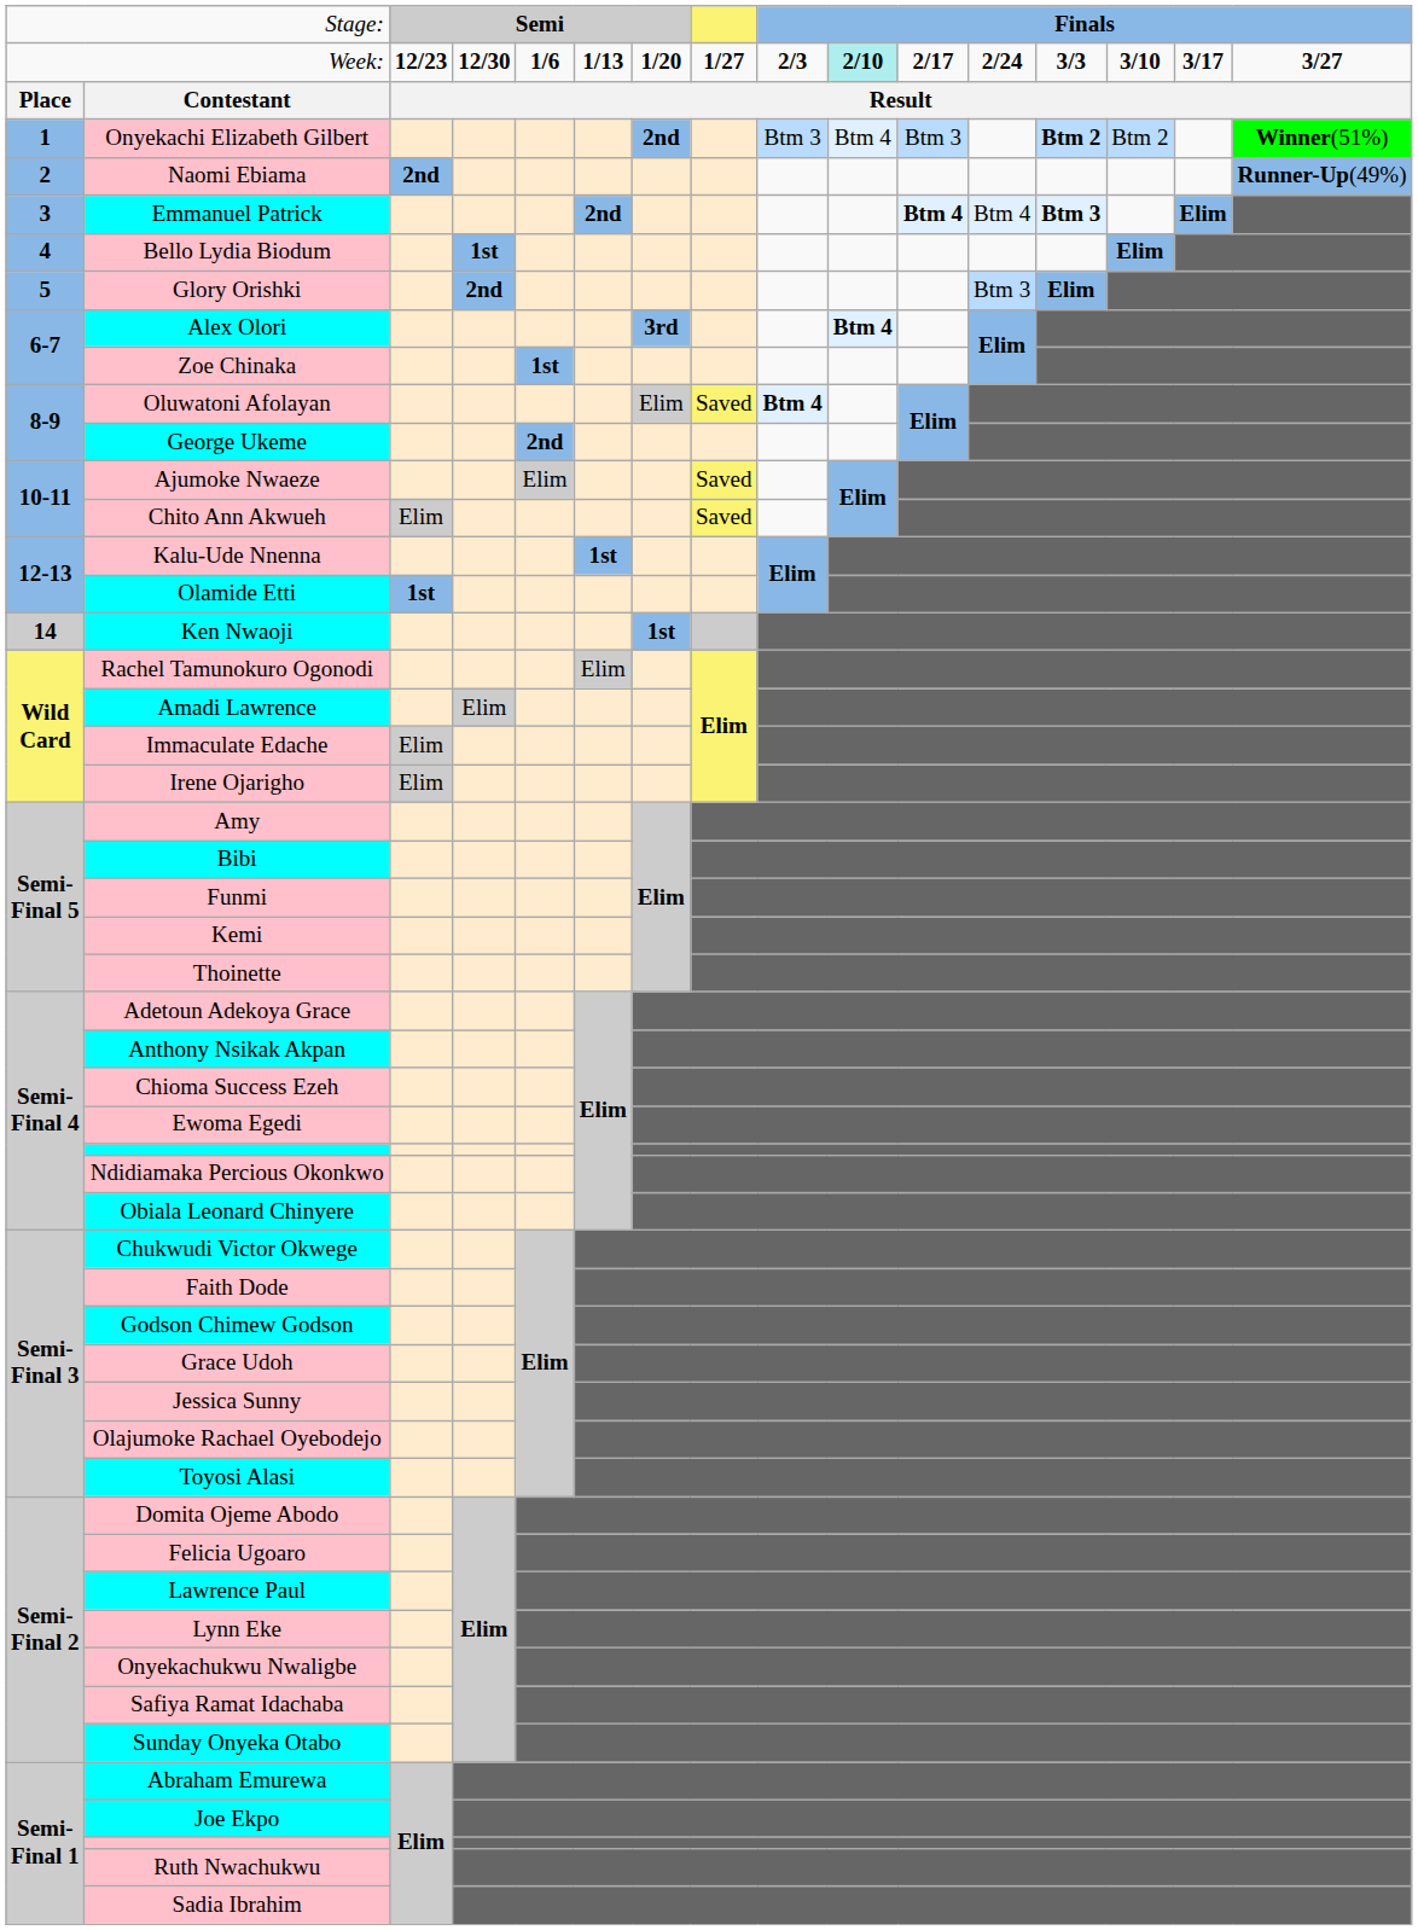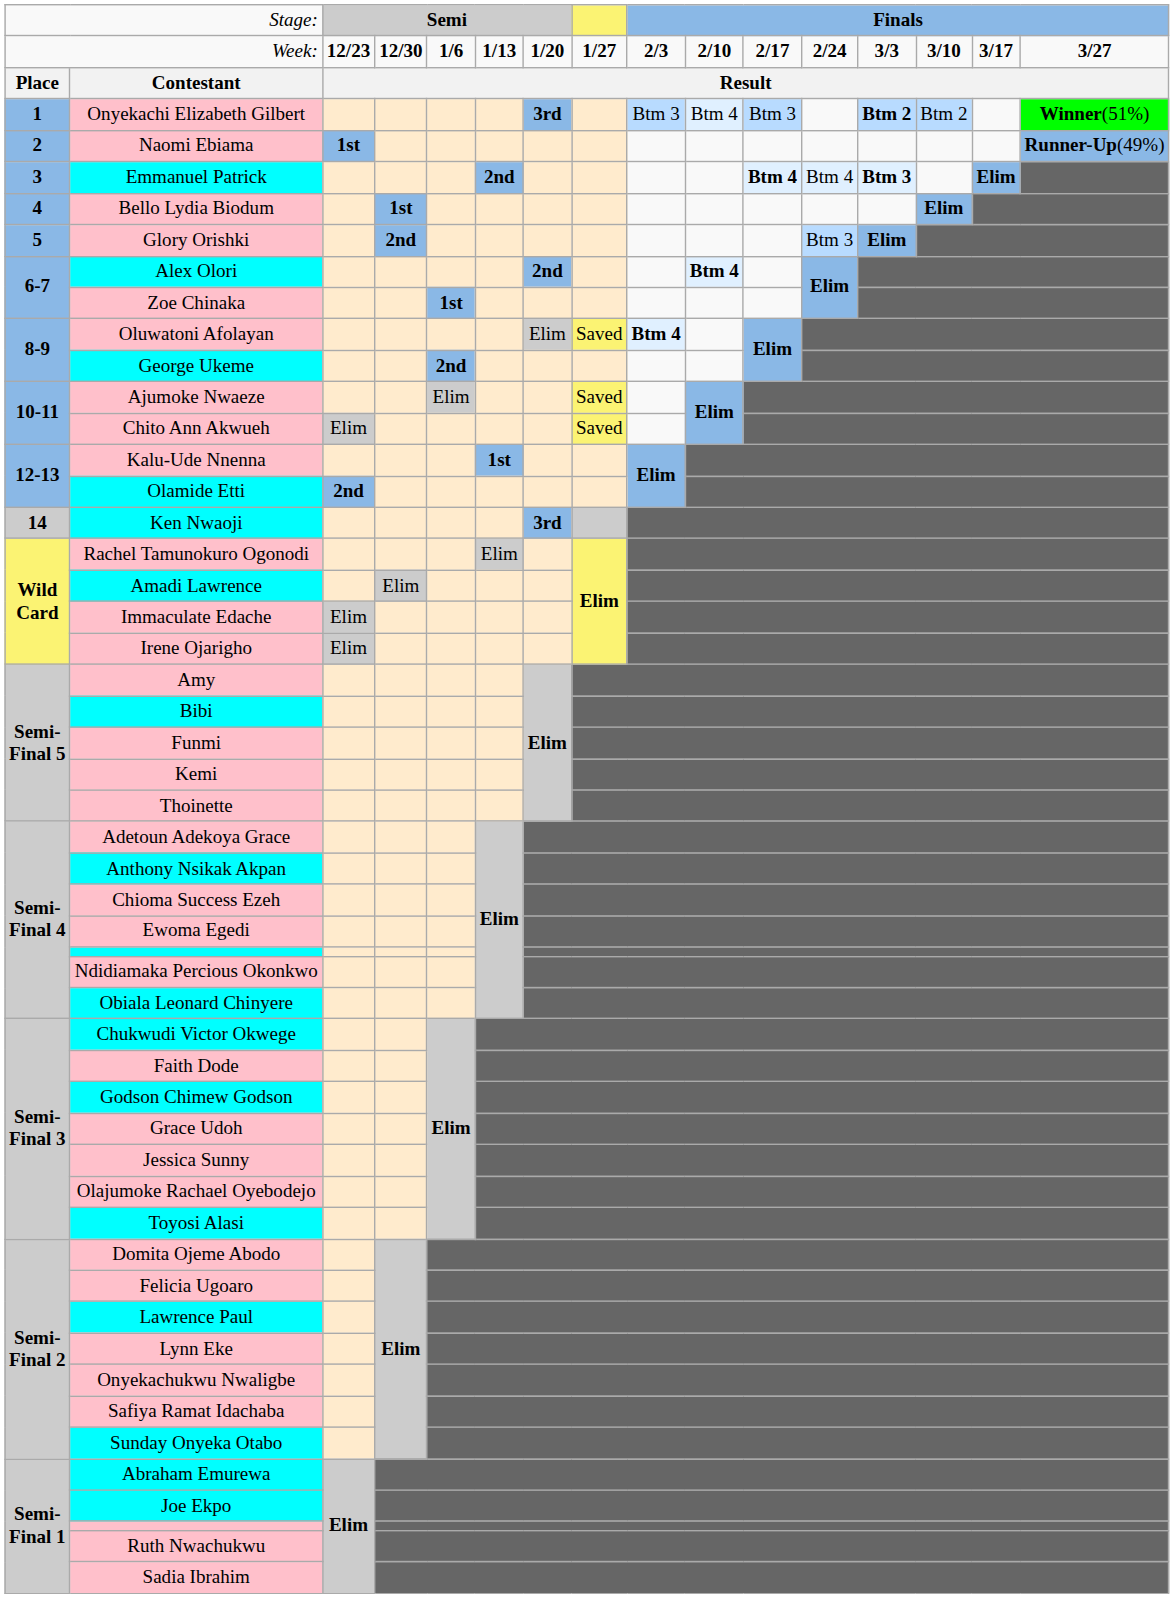Week: | column 10: paleturquoise background -> no background
Onyekachi Elizabeth Gilbert | column 7: 2nd -> 3rd
Naomi Ebiama | column 3: 2nd -> 1st
Alex Olori | column 7: 3rd -> 2nd
Olamide Etti | column 3: 1st -> 2nd
Ken Nwaoji | column 7: 1st -> 3rd
